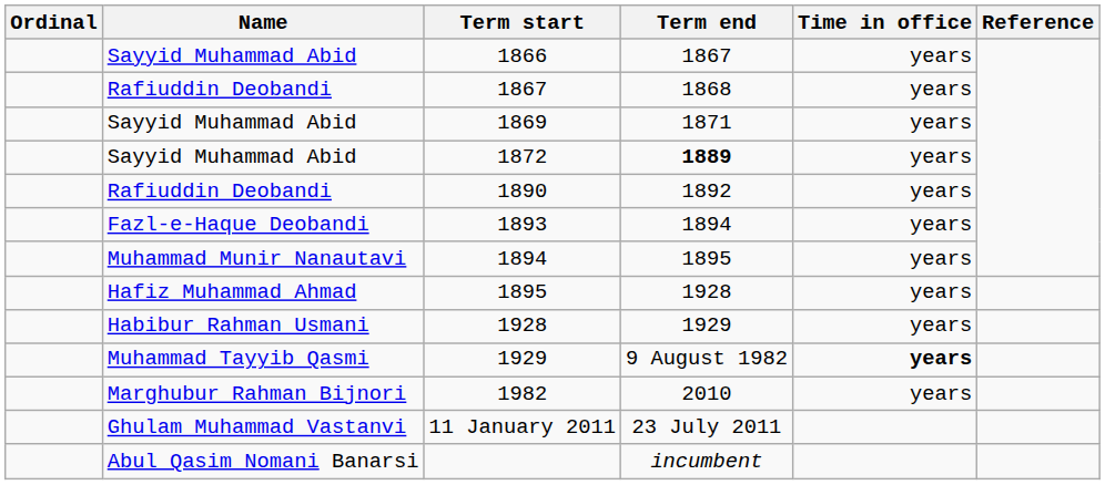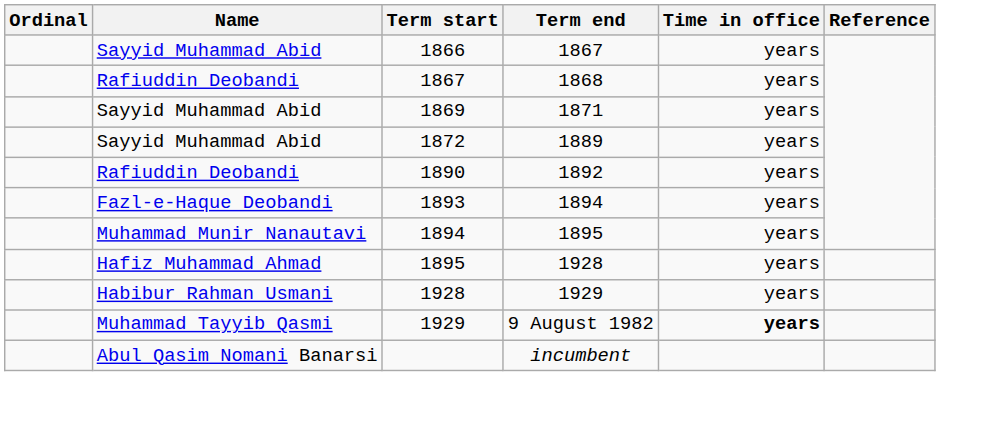1872 | Term end: bold -> normal
- row: Marghubur Rahman Bijnori | 1982 | 2010 | years
- row: Ghulam Muhammad Vastanvi | 11 January 2011 | 23 July 2011
